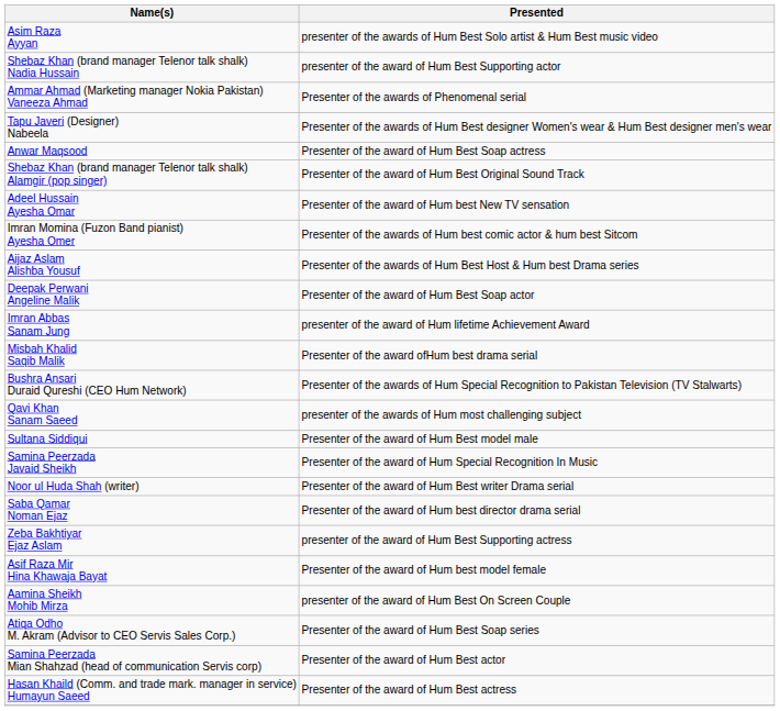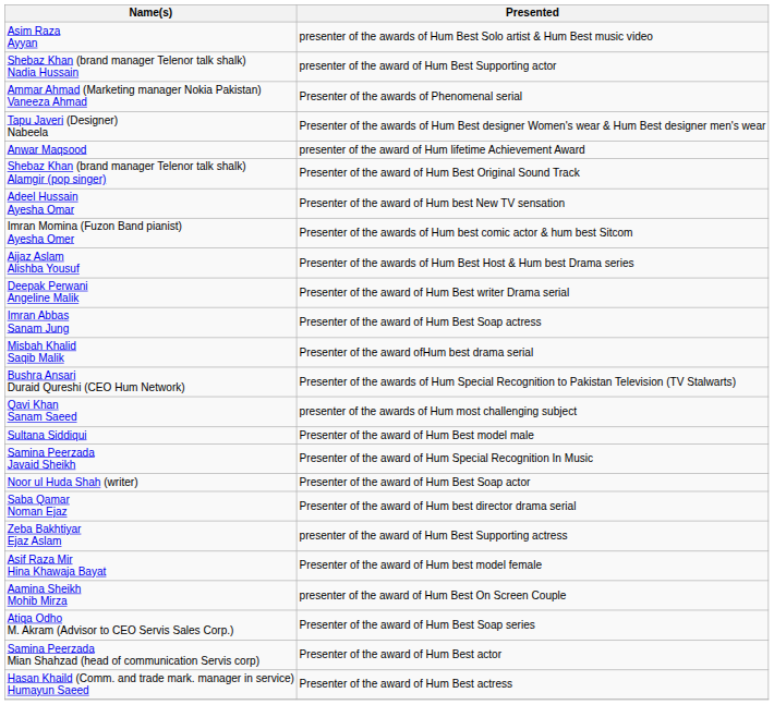Anwar Maqsood | Presented: Presenter of the award of Hum Best Soap actress -> presenter of the award of Hum lifetime Achievement Award
Deepak Perwani Angeline Malik | Presented: Presenter of the award of Hum Best Soap actor -> Presenter of the award of Hum Best writer Drama serial
Imran Abbas Sanam Jung | Presented: presenter of the award of Hum lifetime Achievement Award -> Presenter of the award of Hum Best Soap actress
Noor ul Huda Shah (writer) | Presented: Presenter of the award of Hum Best writer Drama serial -> Presenter of the award of Hum Best Soap actor
